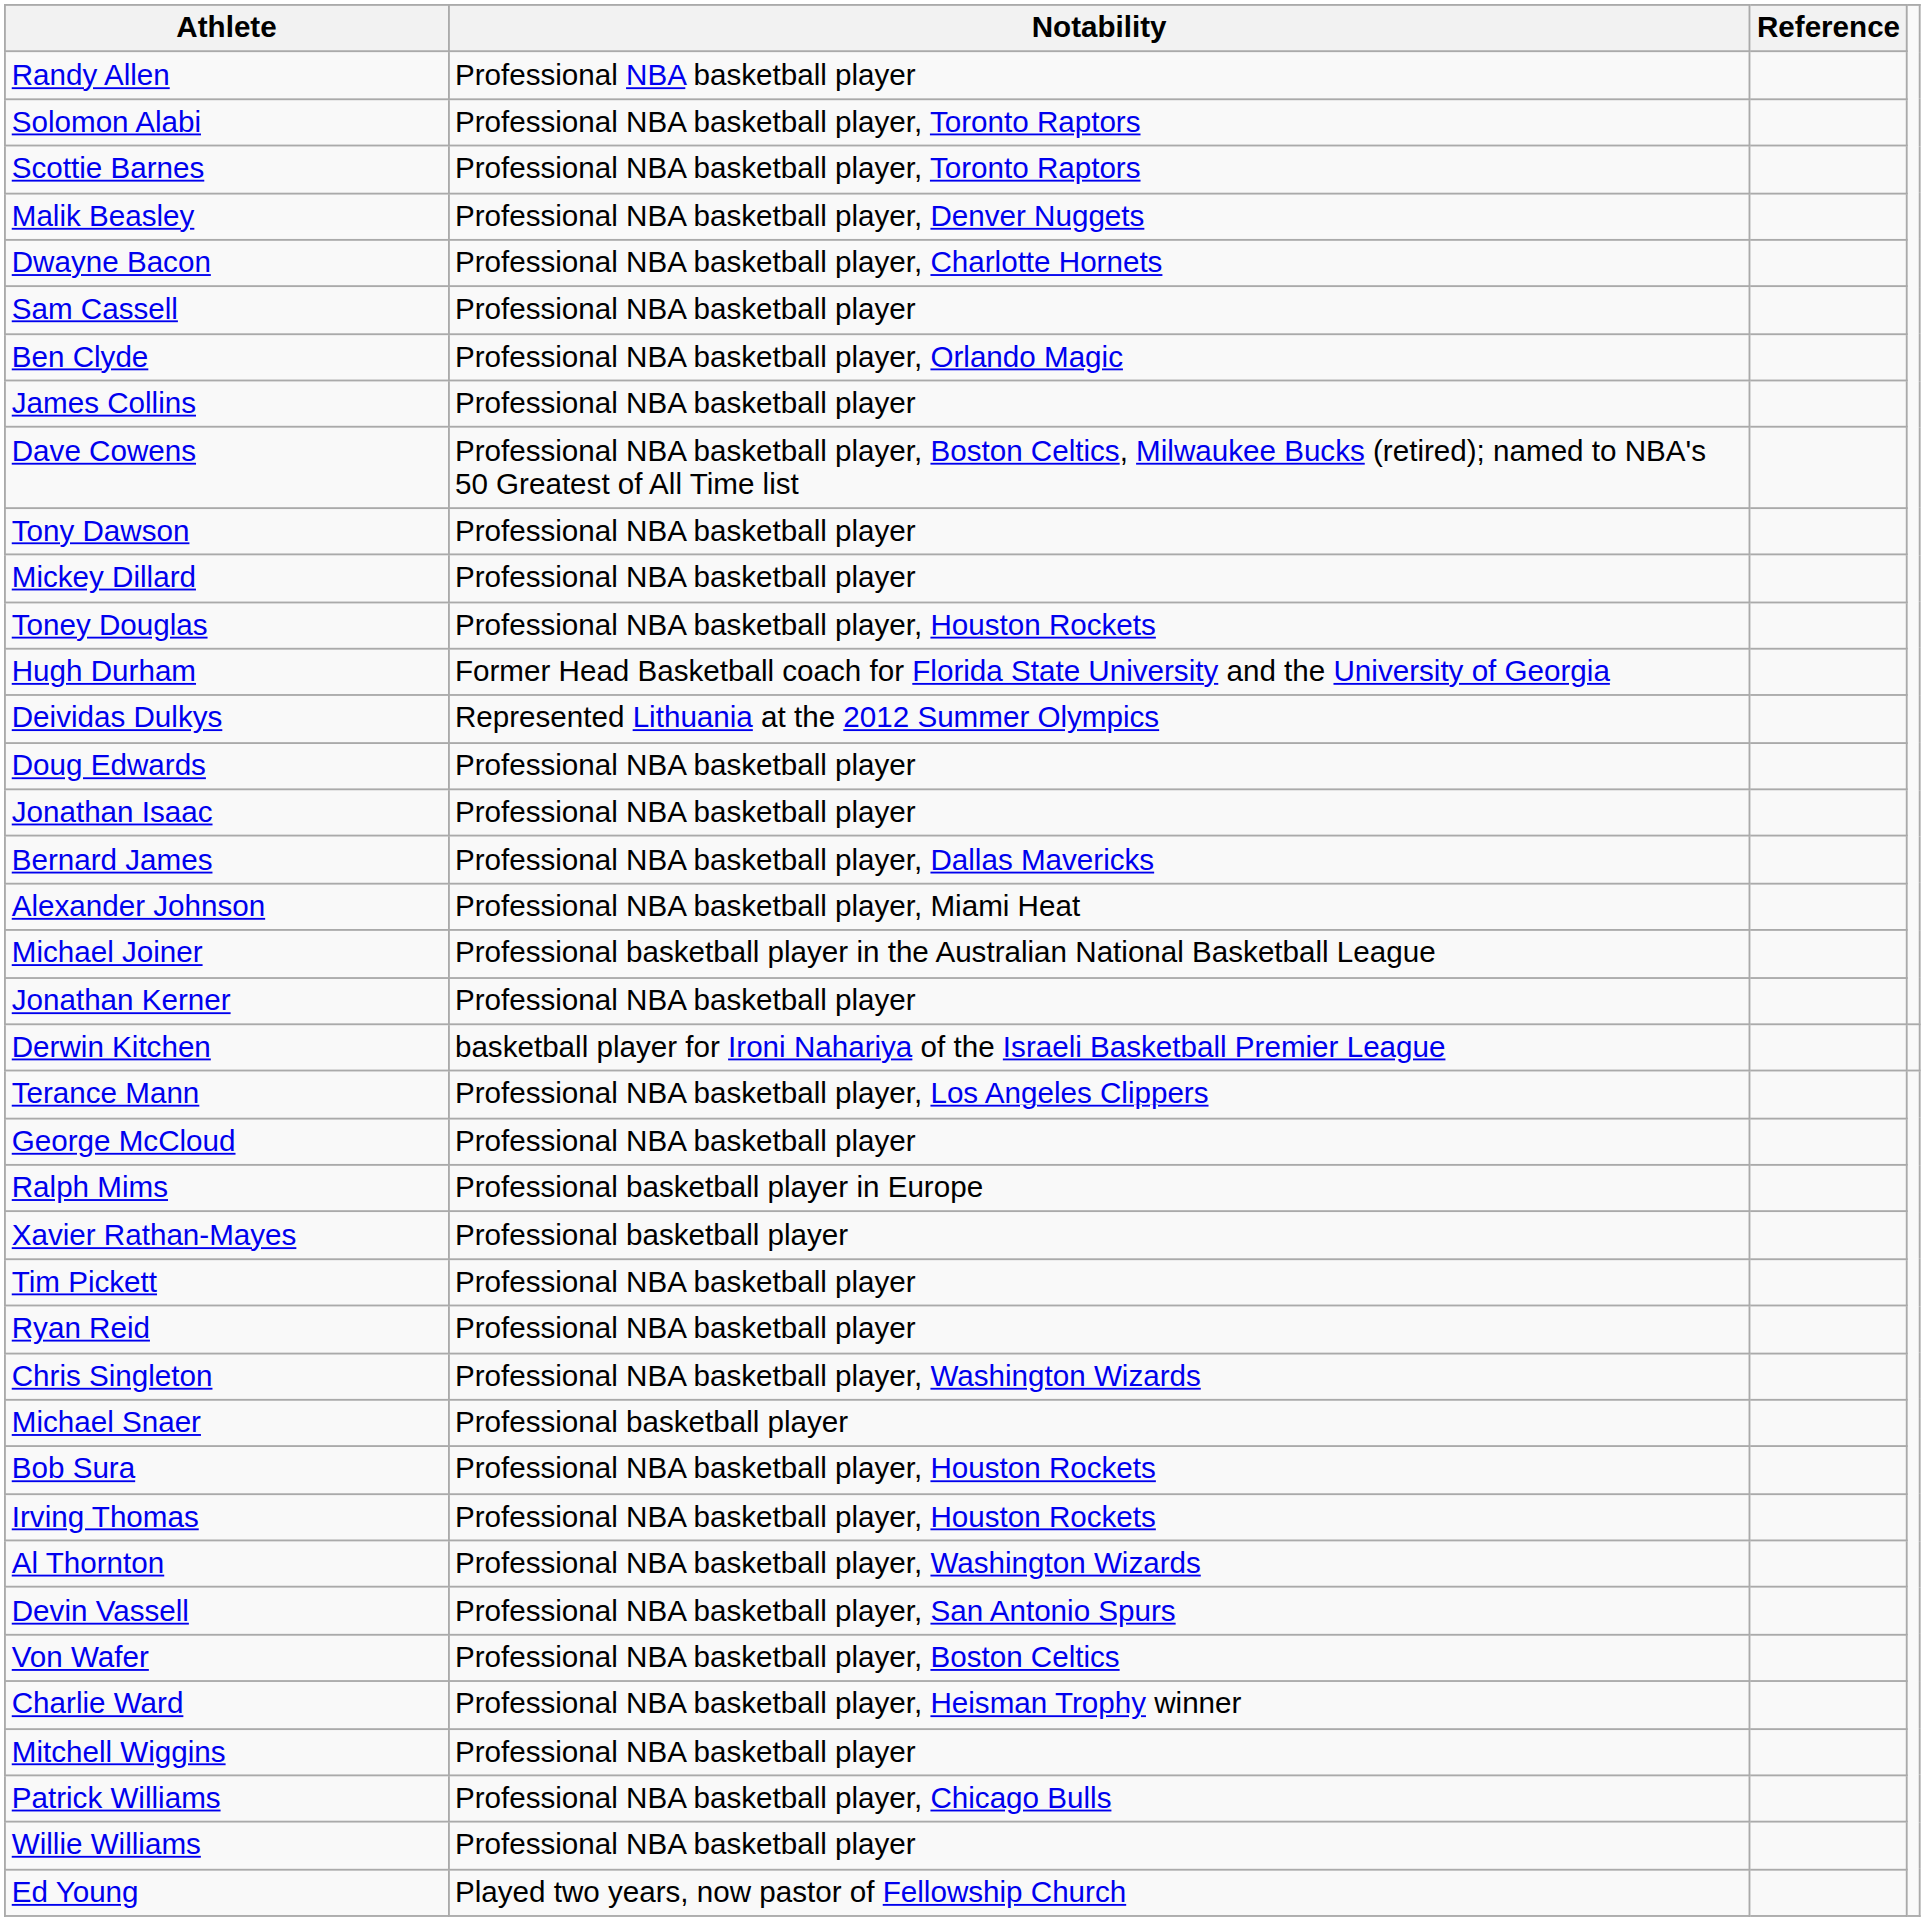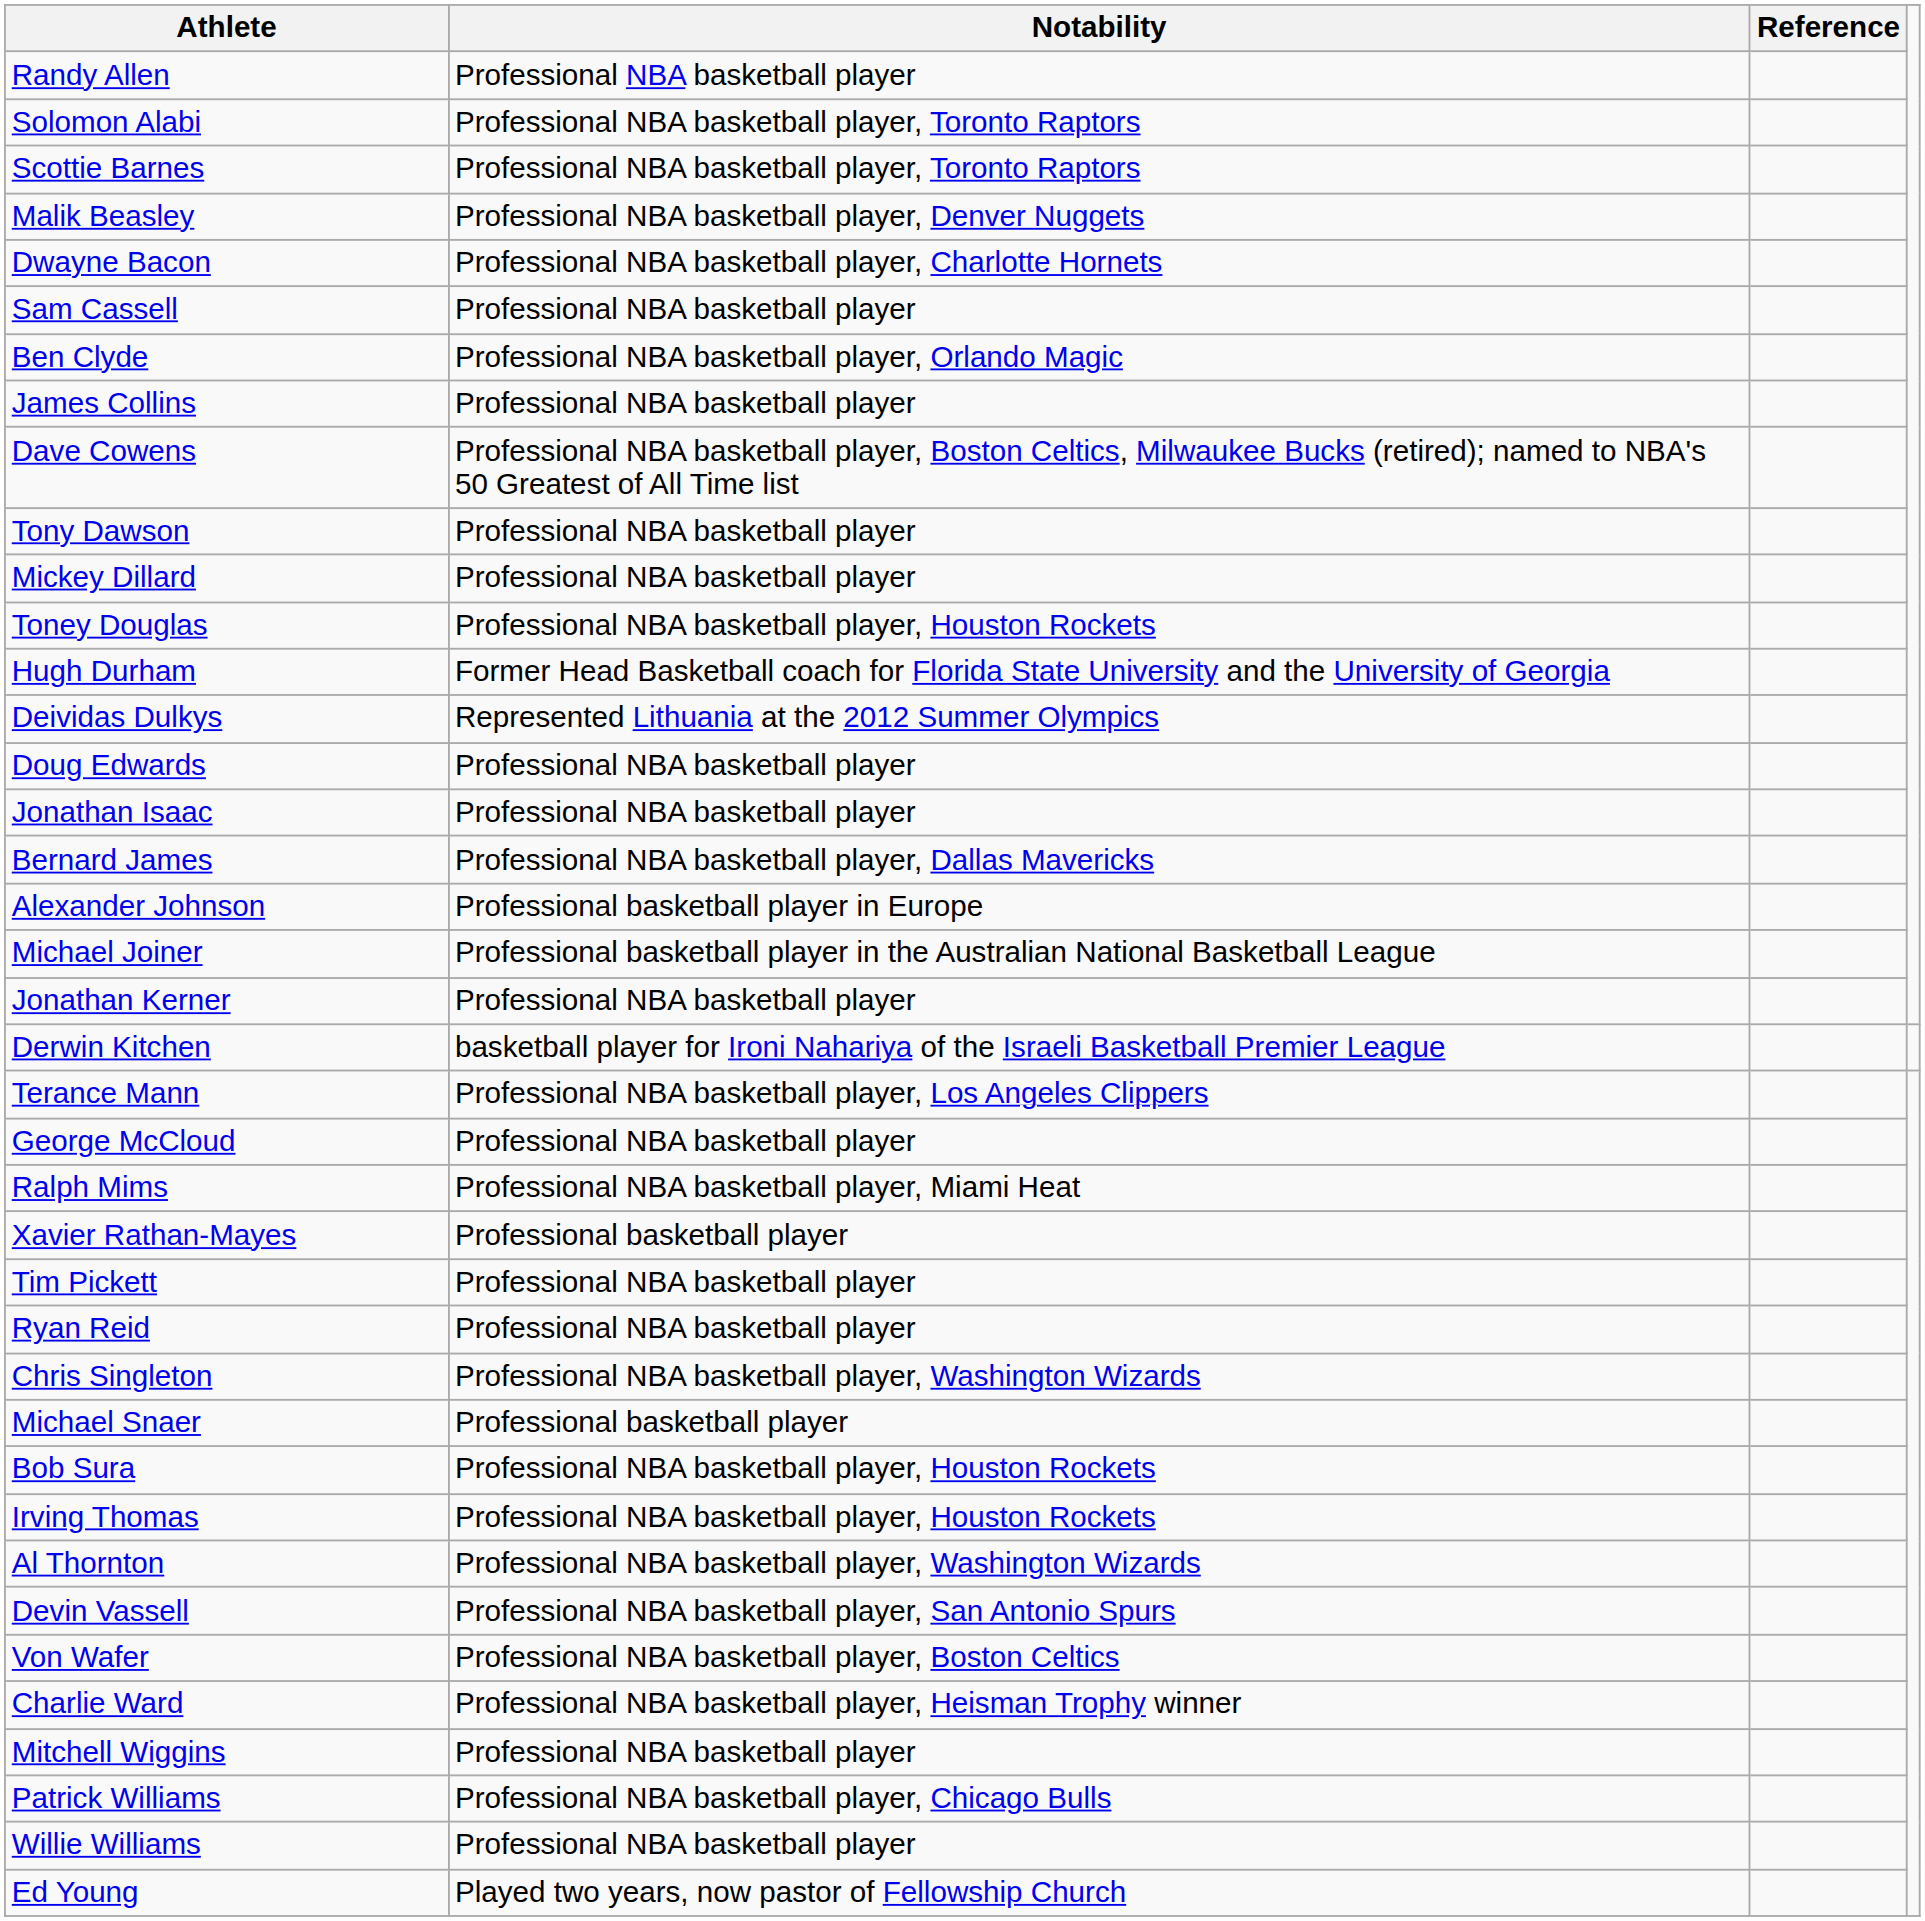Alexander Johnson | Notability: Professional NBA basketball player, Miami Heat -> Professional basketball player in Europe
Ralph Mims | Notability: Professional basketball player in Europe -> Professional NBA basketball player, Miami Heat
